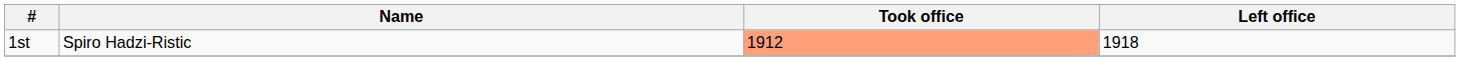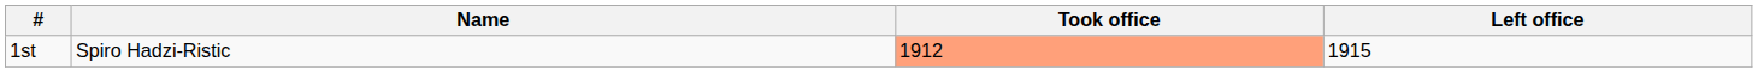1st | Left office: 1918 -> 1915
